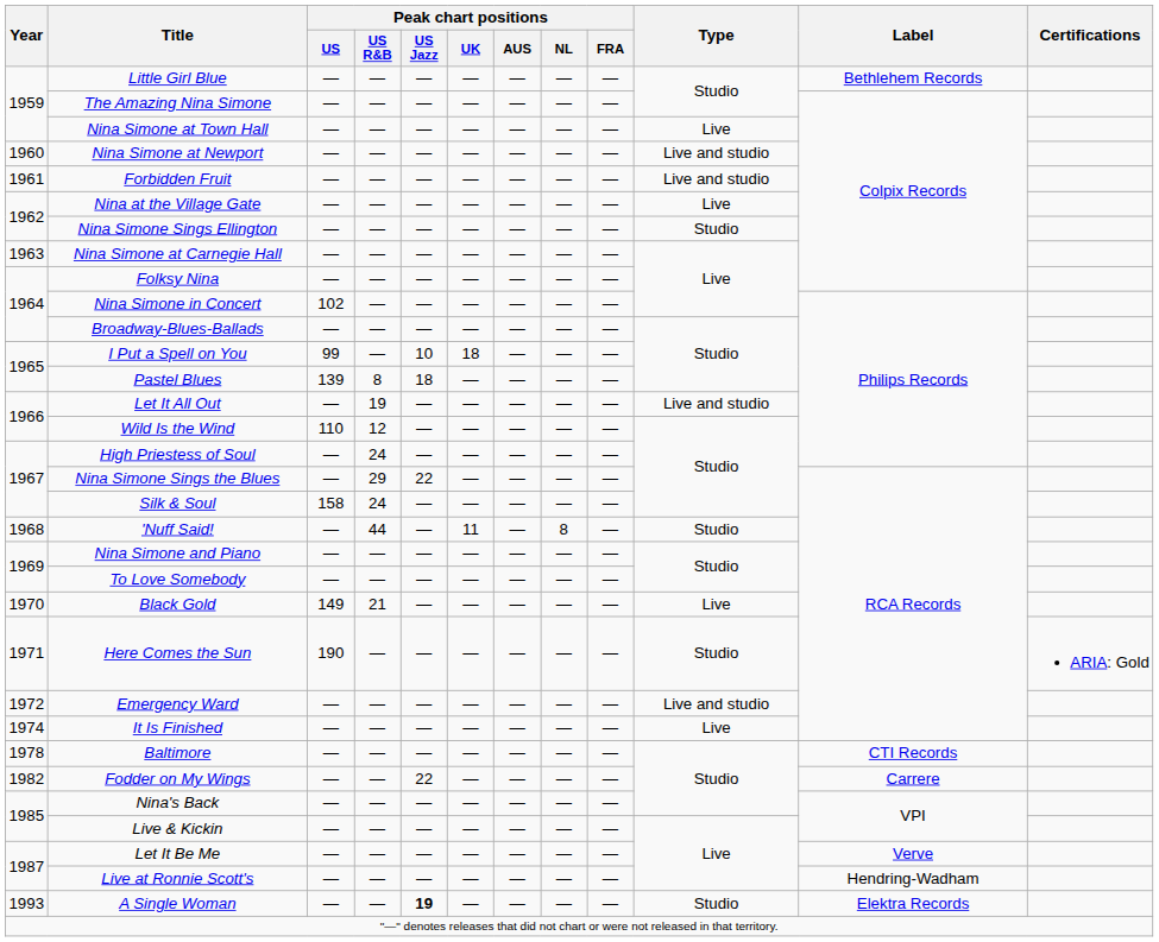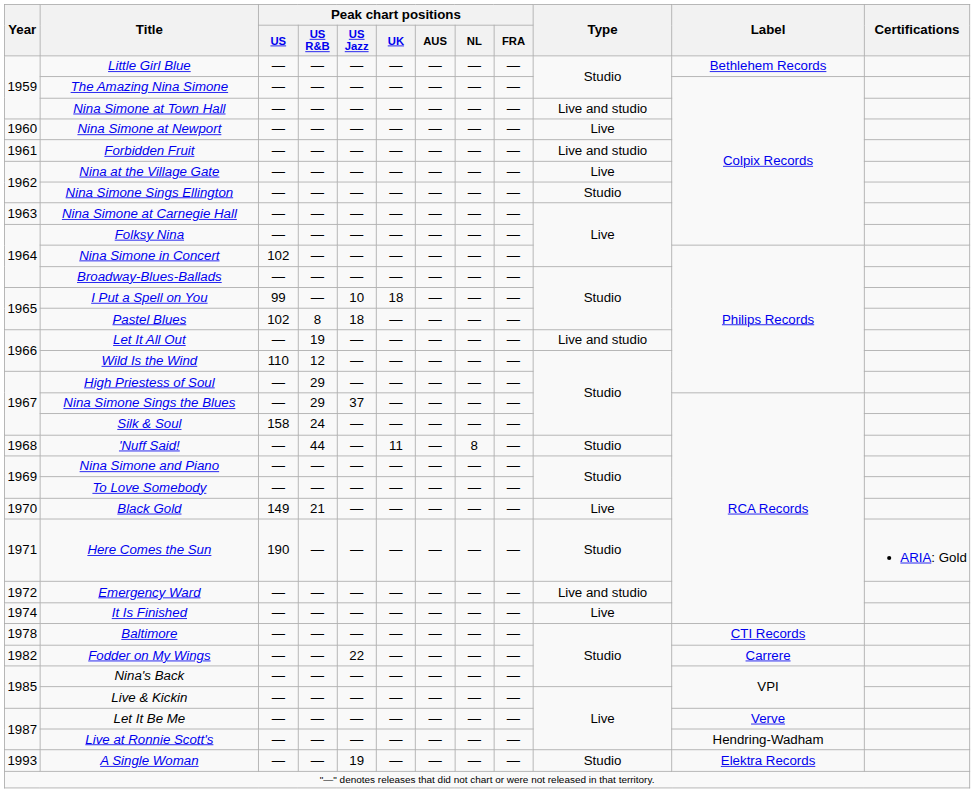Nina Simone at Town Hall | Type: Live -> Live and studio
Nina Simone at Newport | Type: Live and studio -> Live
Pastel Blues | Peak chart positions / US: 139 -> 102
High Priestess of Soul | Peak chart positions / US R&B: 24 -> 29
Nina Simone Sings the Blues | Peak chart positions / US Jazz: 22 -> 37
A Single Woman | Peak chart positions / US Jazz: bold -> normal
